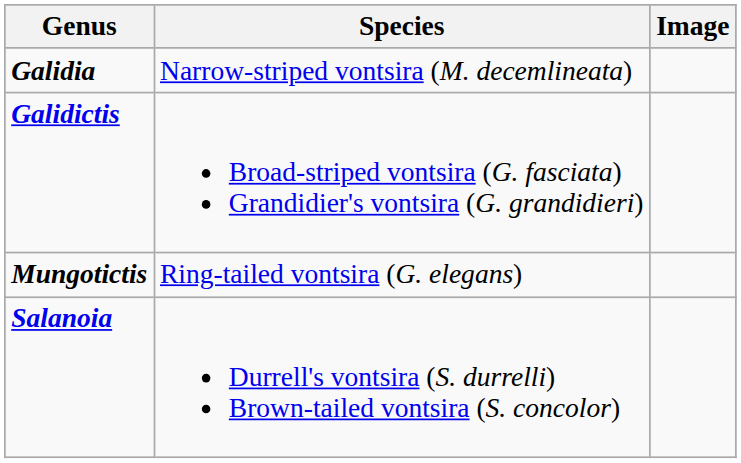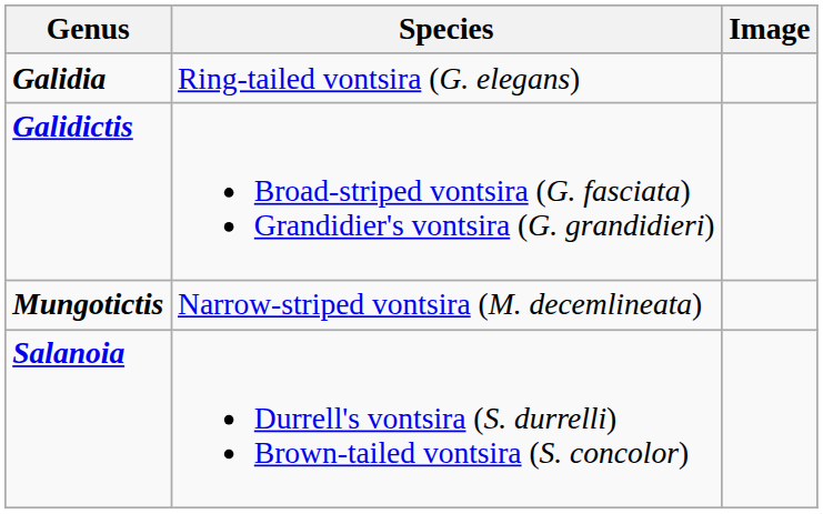Galidia | Species: Narrow-striped vontsira (M. decemlineata) -> Ring-tailed vontsira (G. elegans)
Mungotictis | Species: Ring-tailed vontsira (G. elegans) -> Narrow-striped vontsira (M. decemlineata)
